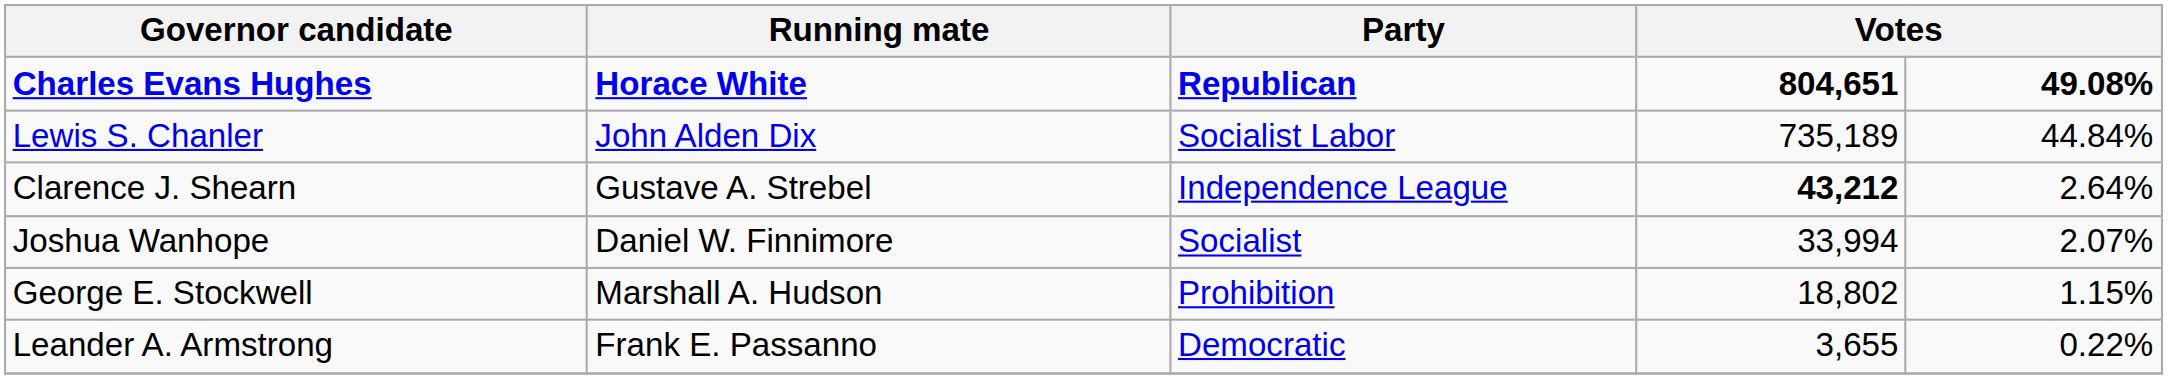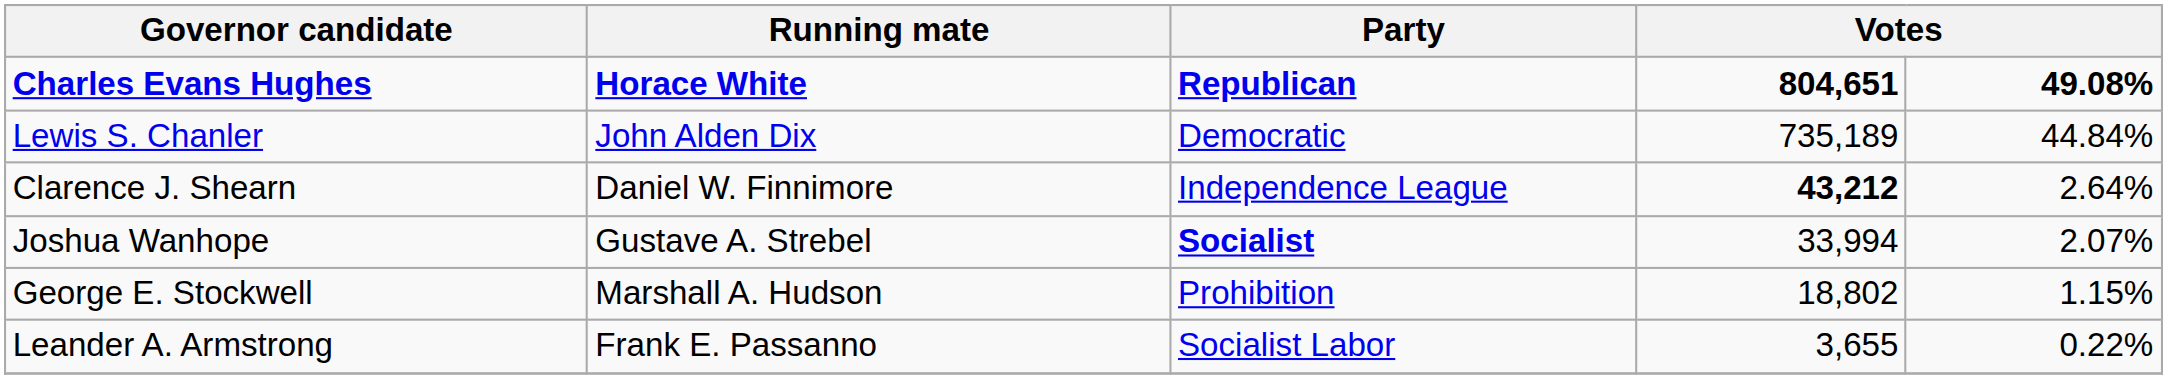Lewis S. Chanler | Party: Socialist Labor -> Democratic
Clarence J. Shearn | Running mate: Gustave A. Strebel -> Daniel W. Finnimore
Joshua Wanhope | Running mate: Daniel W. Finnimore -> Gustave A. Strebel
Joshua Wanhope | Party: normal -> bold
Leander A. Armstrong | Party: Democratic -> Socialist Labor
